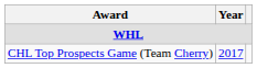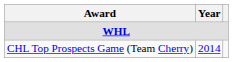CHL Top Prospects Game (Team Cherry) | Year: 2017 -> 2014
